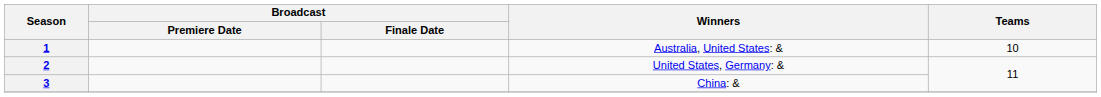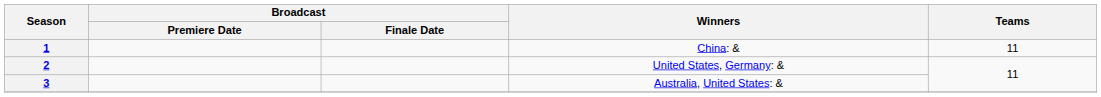1 | Winners: Australia, United States: & -> China: &
1 | Teams: 10 -> 11
3 | Winners: China: & -> Australia, United States: &
